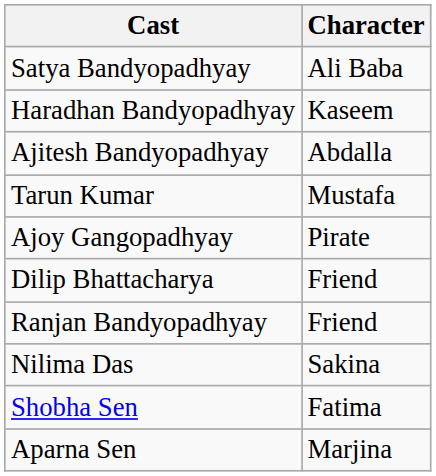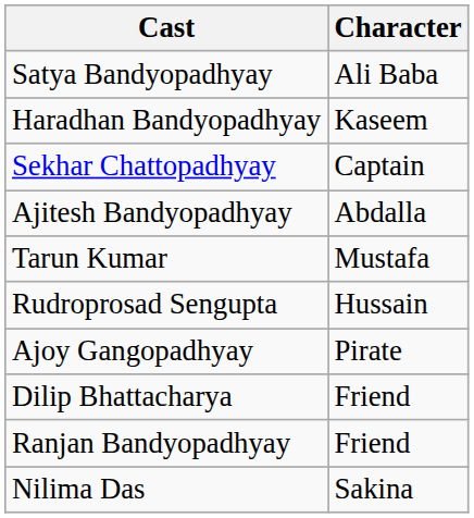+ row: Sekhar Chattopadhyay | Captain
+ row: Rudroprosad Sengupta | Hussain
- row: Shobha Sen | Fatima
- row: Aparna Sen | Marjina
